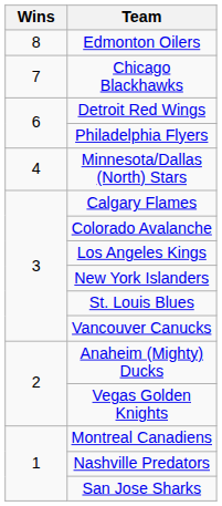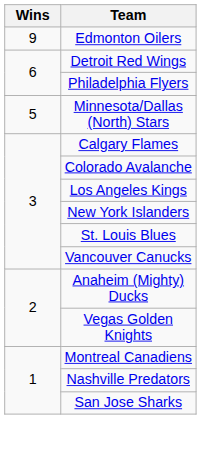Edmonton Oilers | Wins: 8 -> 9
- row: 7 | Chicago Blackhawks
Minnesota/Dallas (North) Stars | Wins: 4 -> 5
